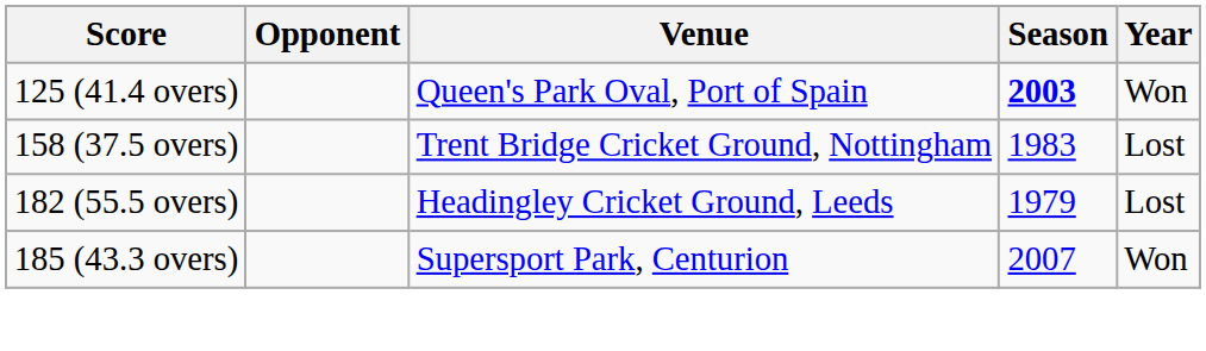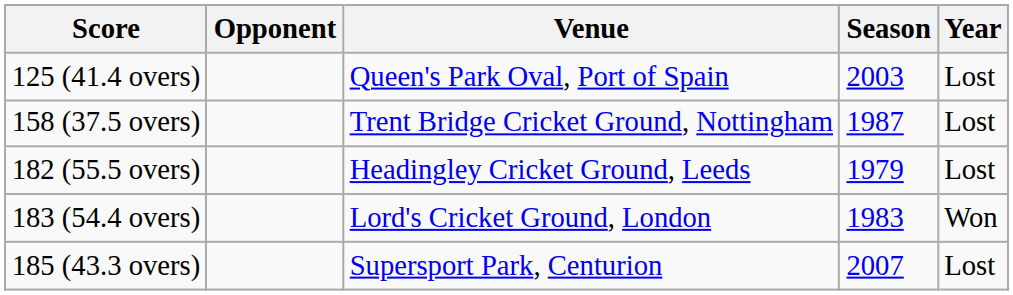125 (41.4 overs) | Season: bold -> normal
125 (41.4 overs) | Year: Won -> Lost
158 (37.5 overs) | Season: 1983 -> 1987
+ row: 183 (54.4 overs) | Lord's Cricket Ground, London | 1983 | Won
185 (43.3 overs) | Year: Won -> Lost
